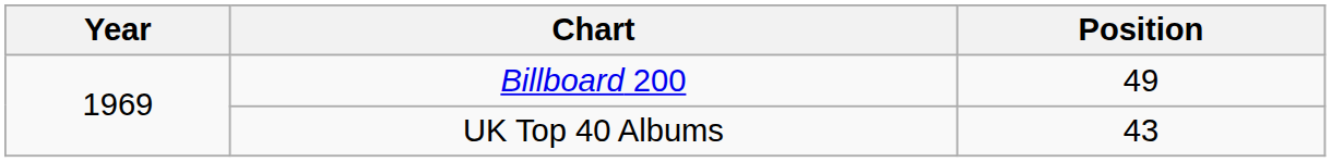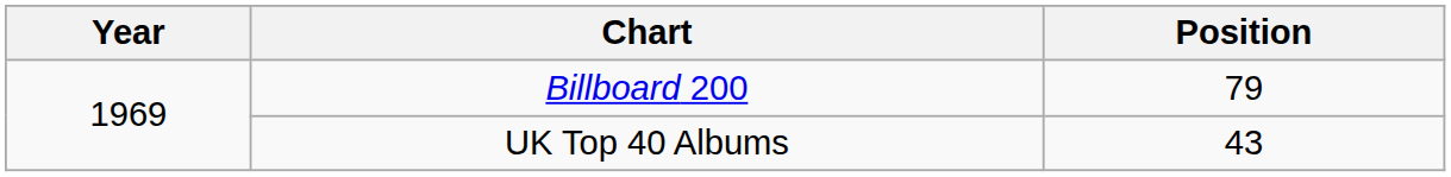Billboard 200 | Position: 49 -> 79
